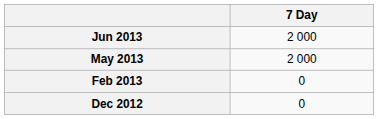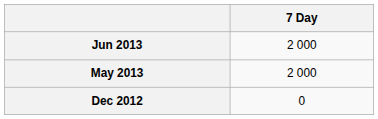- row: Feb 2013 | 0
